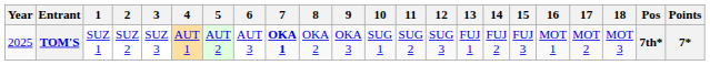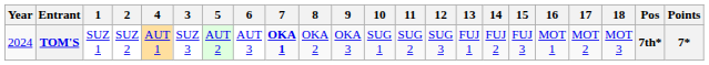columns swapped: 3 <-> 4
TOM'S | Year: 2025 -> 2024
